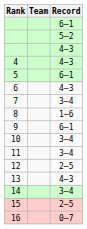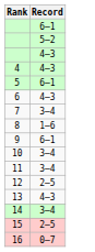- column: Team
